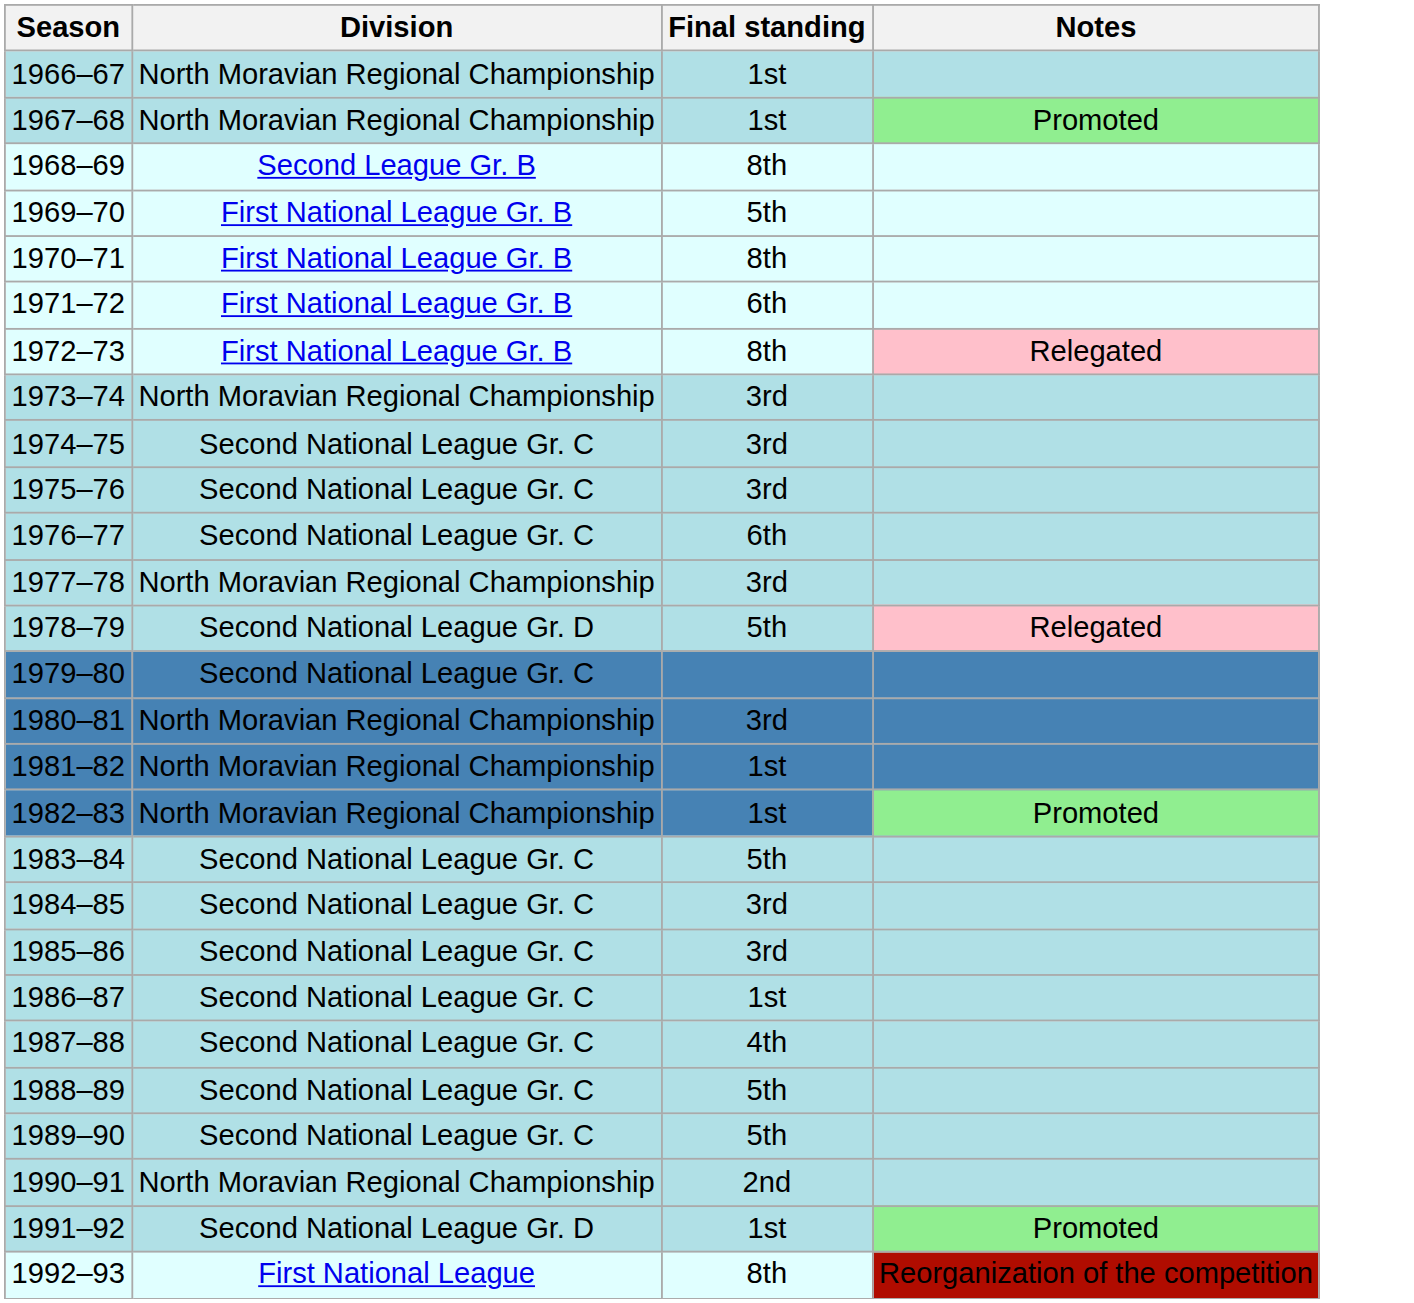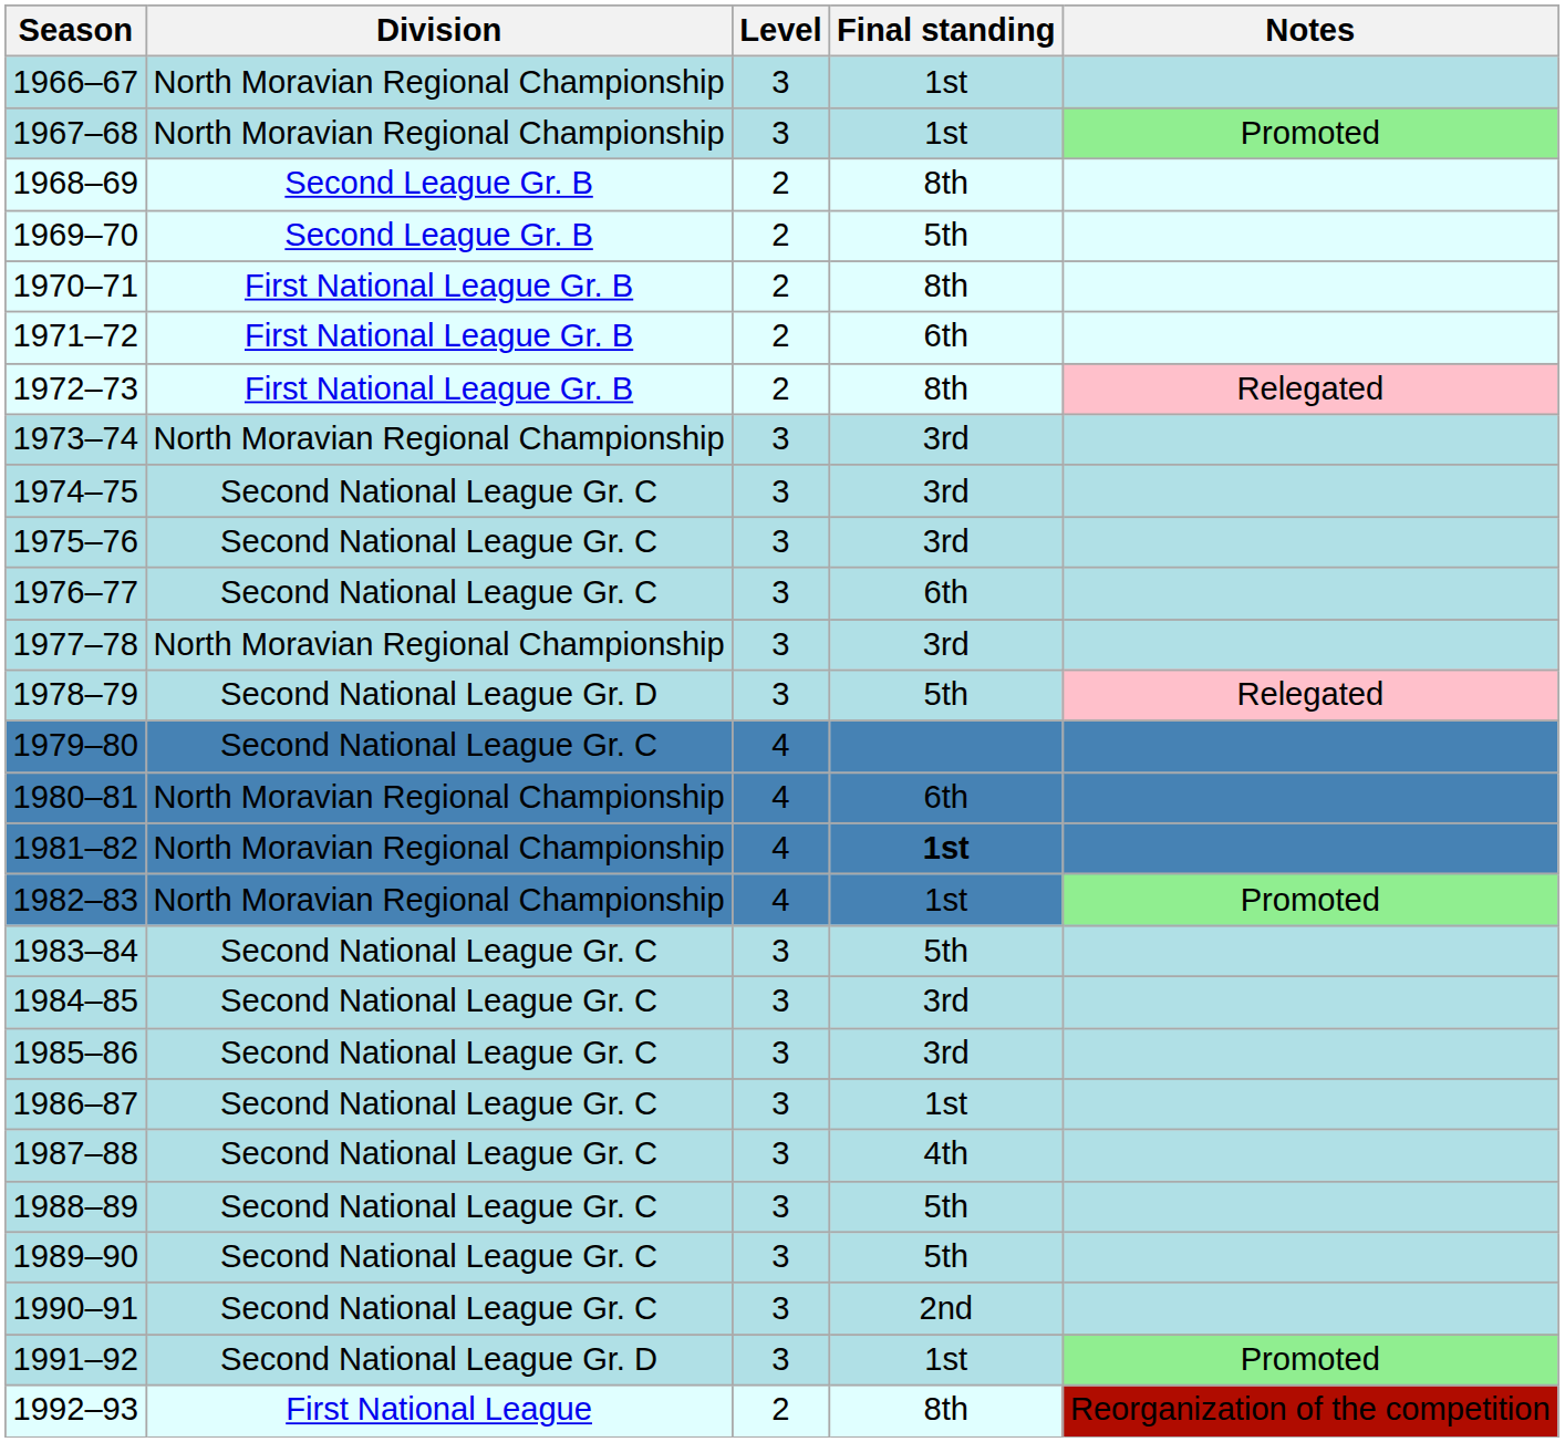+ column: Level | 3 | 3 | 2 | 2 | 2 | 2 | 2 | 3 | 3 | 3 | 3 | 3 | 3 | 4 | 4 | 4 | 4 | 3 | 3 | 3 | 3 | 3 | 3 | 3 | 3 | 3 | 2
1969–70 | Division: First National League Gr. B -> Second League Gr. B
1980–81 | Final standing: 3rd -> 6th
1981–82 | Final standing: normal -> bold
1990–91 | Division: North Moravian Regional Championship -> Second National League Gr. C
